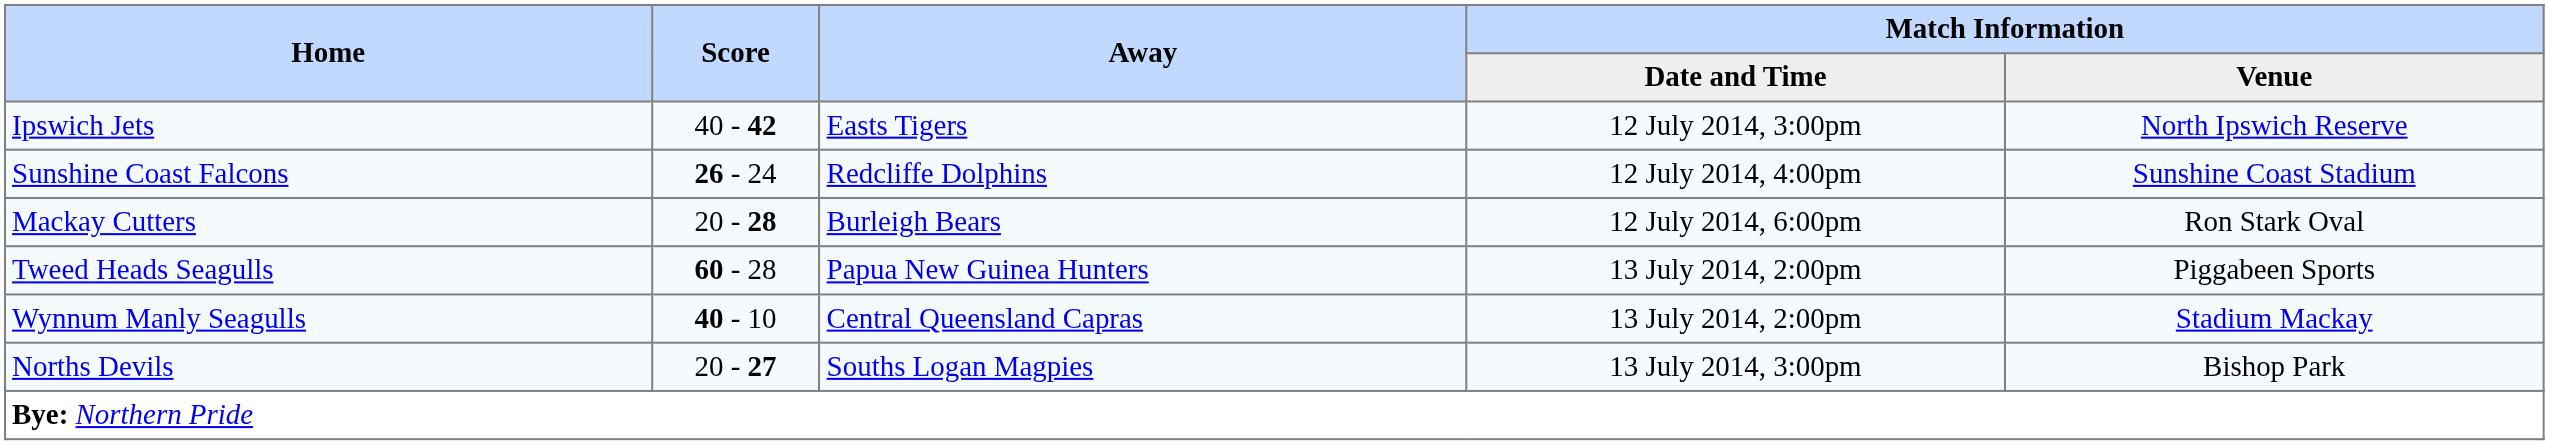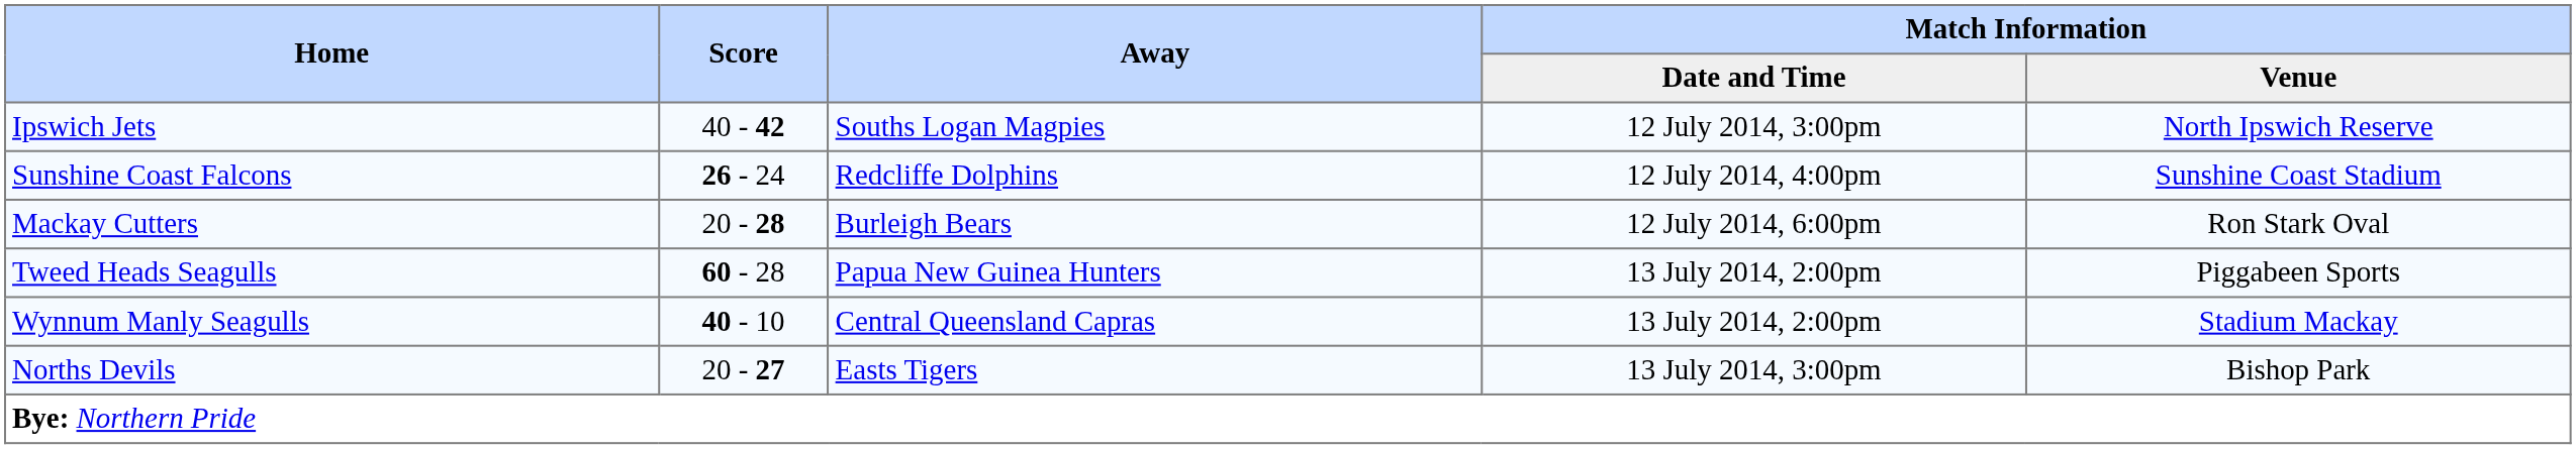Ipswich Jets | Away: Easts Tigers -> Souths Logan Magpies
Norths Devils | Away: Souths Logan Magpies -> Easts Tigers
